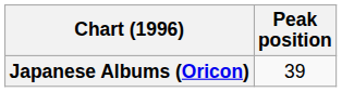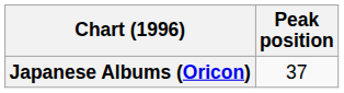Japanese Albums (Oricon) | Peak position: 39 -> 37
